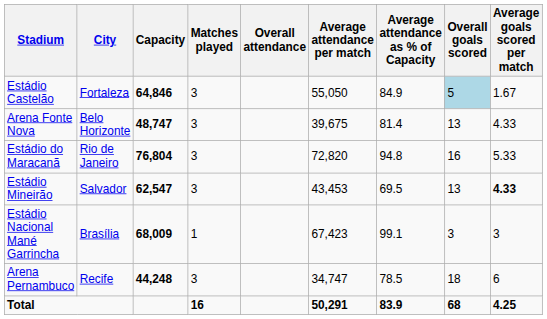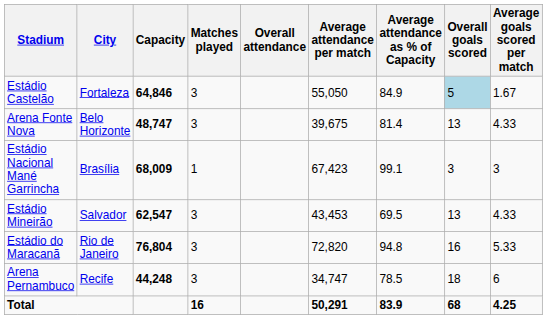rows swapped: Estádio do Maracanã <-> Estádio Nacional Mané Garrincha
Estádio Mineirão | Average goals scored per match: bold -> normal
